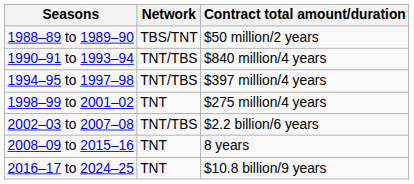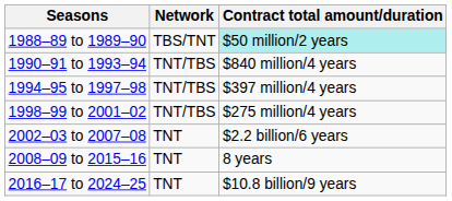1988–89 to 1989–90 | Contract total amount/duration: no background -> paleturquoise background
1998–99 to 2001–02 | Network: TNT -> TNT/TBS
2002–03 to 2007–08 | Network: TNT/TBS -> TNT
